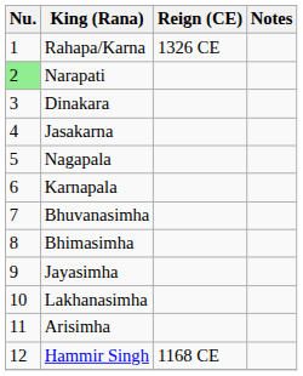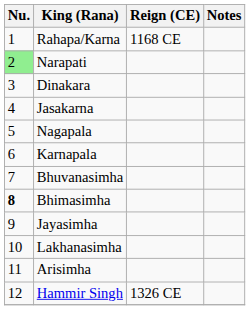Rahapa/Karna | Reign (CE): 1326 CE -> 1168 CE
Bhimasimha | Nu.: normal -> bold
Hammir Singh | Reign (CE): 1168 CE -> 1326 CE
